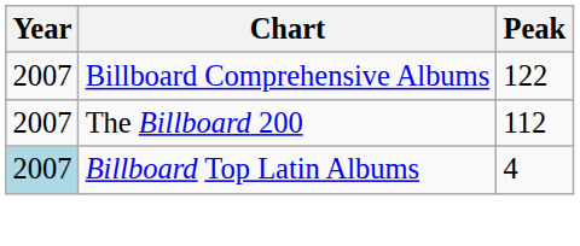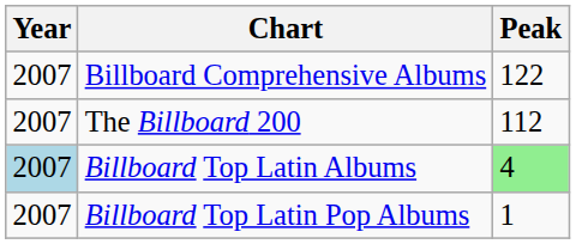Billboard Top Latin Albums | Peak: no background -> lightgreen background
+ row: 2007 | Billboard Top Latin Pop Albums | 1
